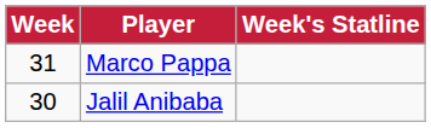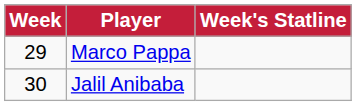Marco Pappa | Week: 31 -> 29
